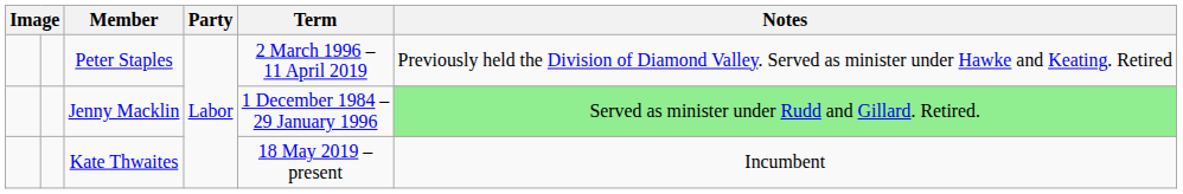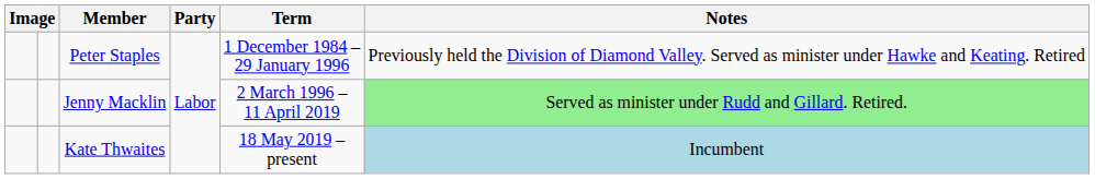Peter Staples | Term: 2 March 1996 – 11 April 2019 -> 1 December 1984 – 29 January 1996
Jenny Macklin | Term: 1 December 1984 – 29 January 1996 -> 2 March 1996 – 11 April 2019
Kate Thwaites | Notes: no background -> lightblue background
